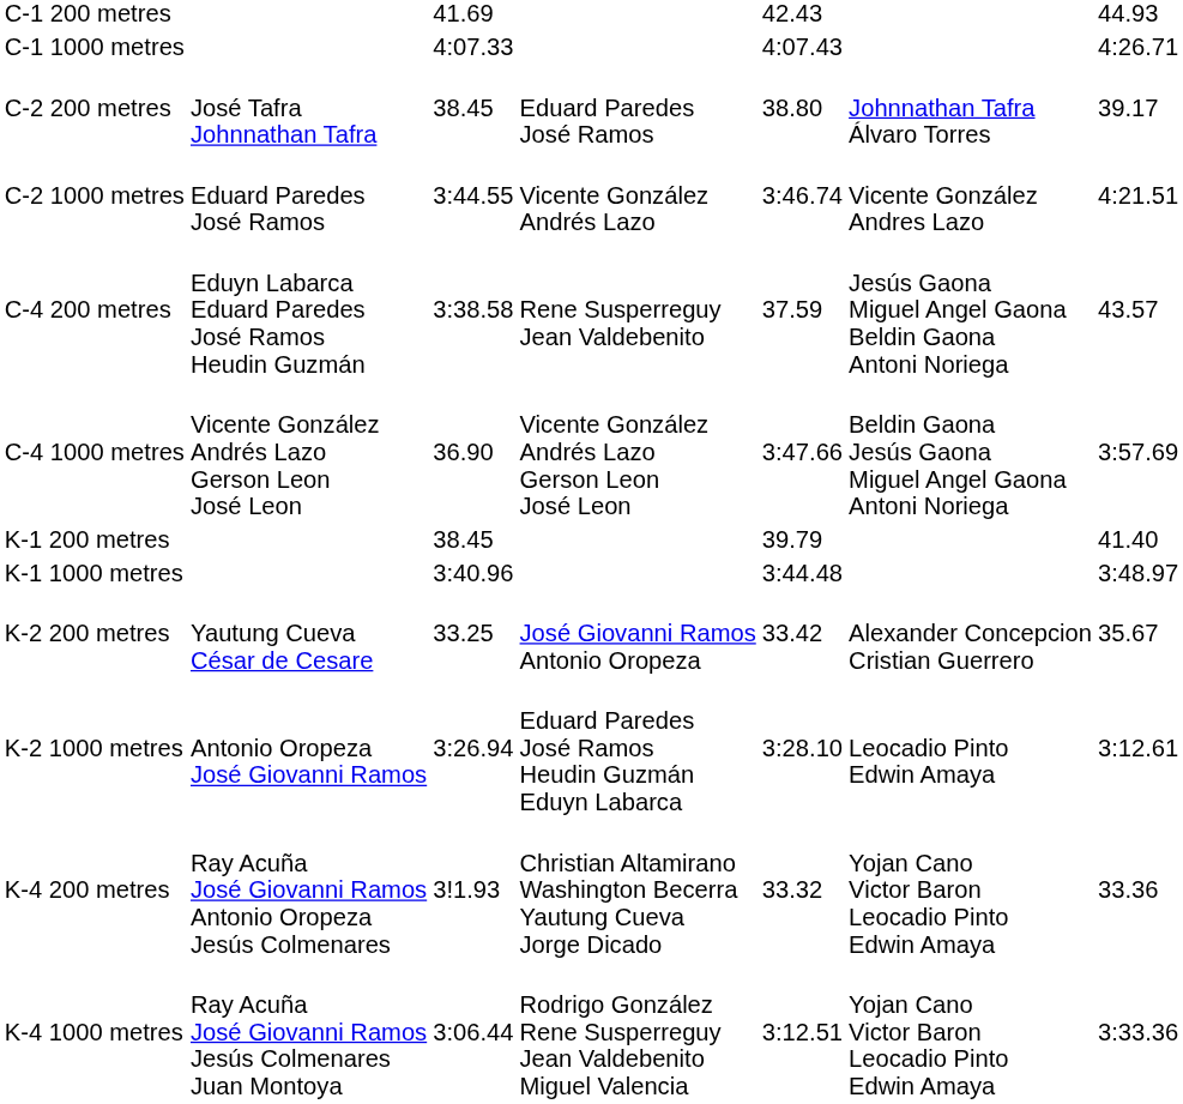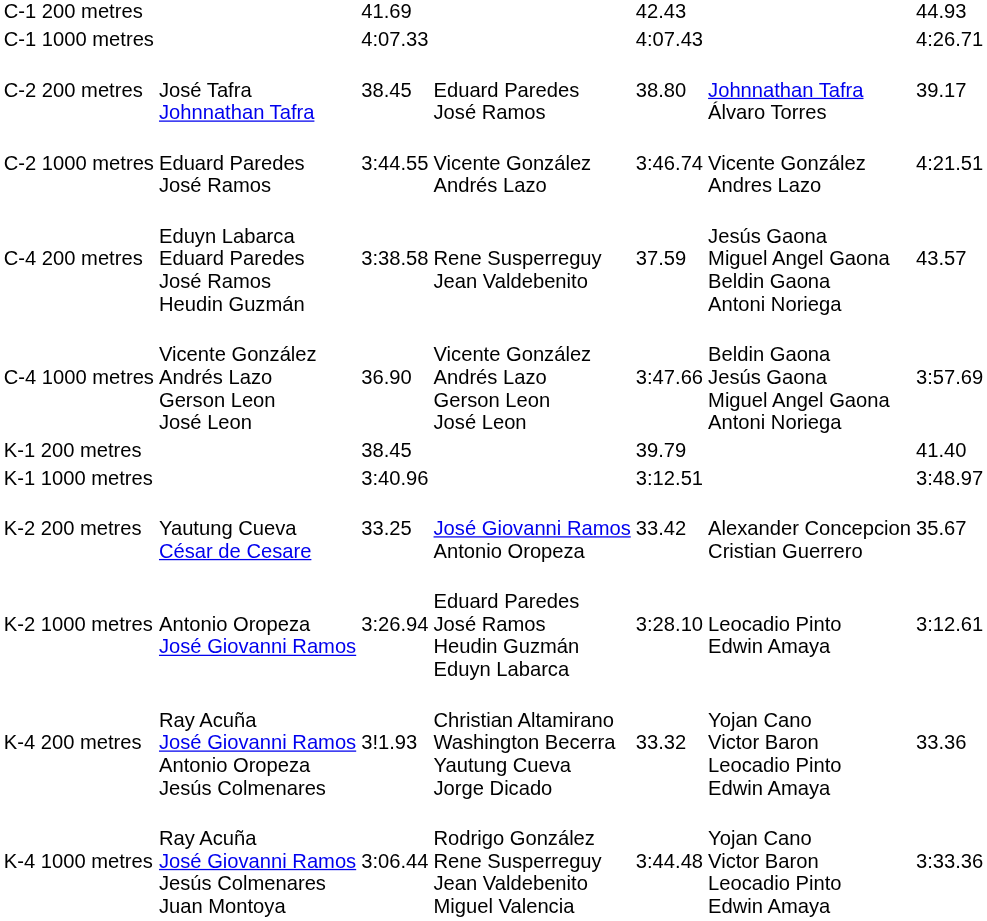K-1 1000 metres | column 5: 3:44.48 -> 3:12.51
K-4 1000 metres | column 5: 3:12.51 -> 3:44.48
